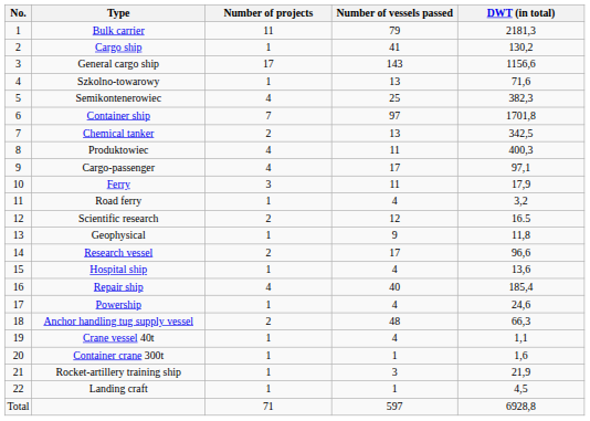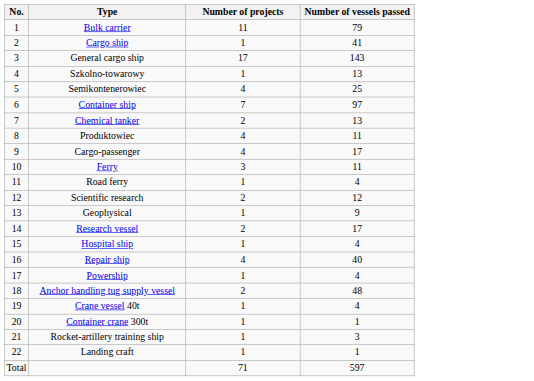- column: DWT (in total) | 2181,3 | 130,2 | 1156,6 | 71,6 | 382,3 | 1701,8 | 342,5 | 400,3 | 97,1 | 17,9 | 3,2 | 16.5 | 11,8 | 96,6 | 13,6 | 185,4 | 24,6 | 66,3 | 1,1 | 1,6 | 21,9 | 4,5 | 6928,8
